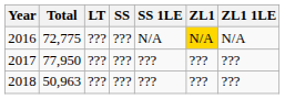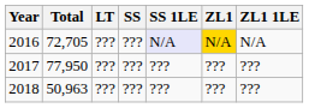2016 | Total: 72,775 -> 72,705
2016 | SS 1LE: no background -> lavender background
